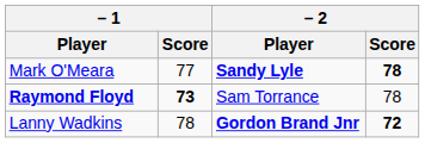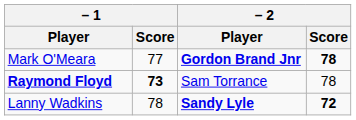Mark O'Meara | – 2 / Player: Sandy Lyle -> Gordon Brand Jnr
Lanny Wadkins | – 2 / Player: Gordon Brand Jnr -> Sandy Lyle
